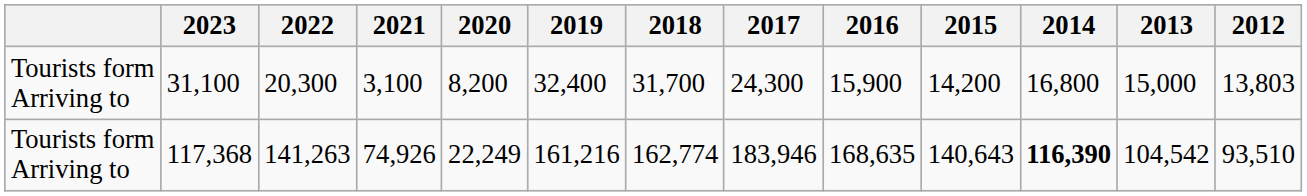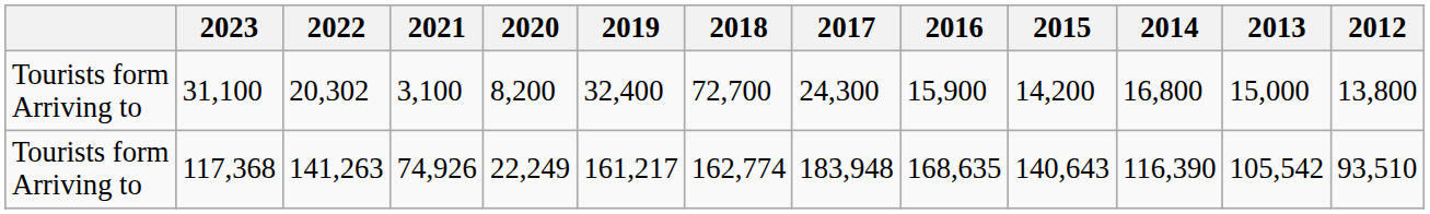31,100 | 2022: 20,300 -> 20,302
31,100 | 2018: 31,700 -> 72,700
31,100 | 2012: 13,803 -> 13,800
117,368 | 2019: 161,216 -> 161,217
117,368 | 2017: 183,946 -> 183,948
117,368 | 2014: bold -> normal
117,368 | 2013: 104,542 -> 105,542
